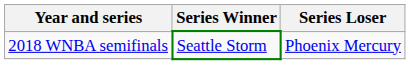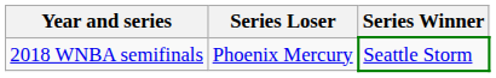columns swapped: Series Loser <-> Series Winner
